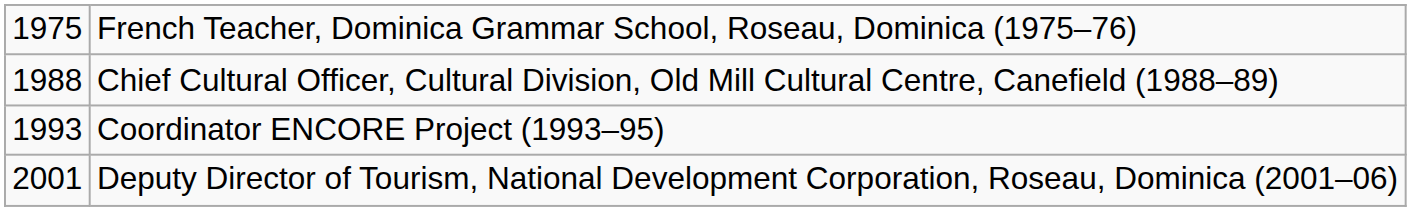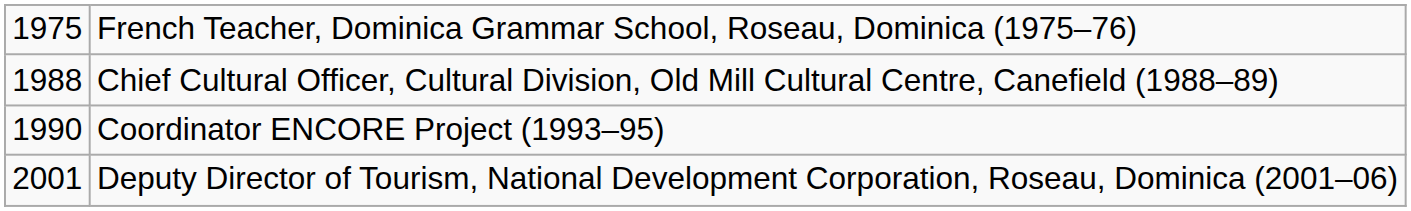Coordinator ENCORE Project (1993–95) | column 1: 1993 -> 1990
